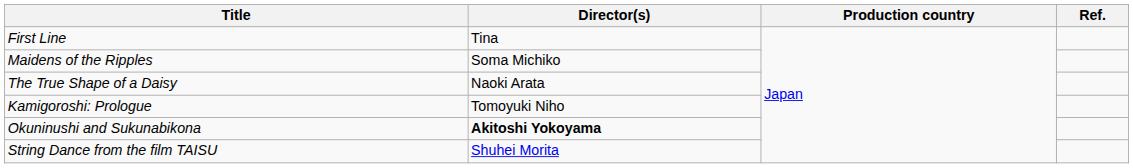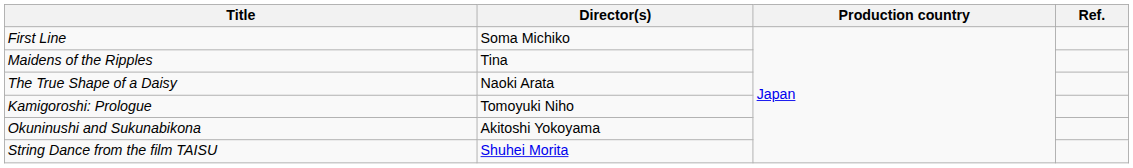First Line | Director(s): Tina -> Soma Michiko
Maidens of the Ripples | Director(s): Soma Michiko -> Tina
Okuninushi and Sukunabikona | Director(s): bold -> normal
